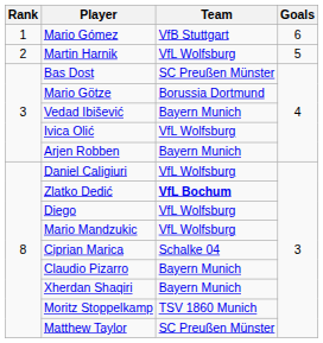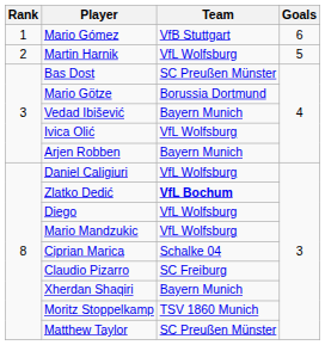Claudio Pizarro | Team: Bayern Munich -> SC Freiburg
